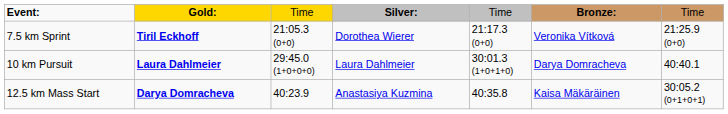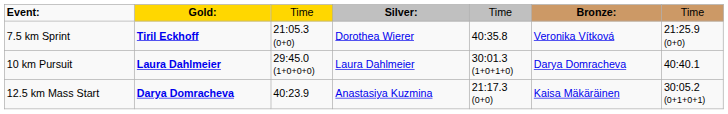7.5 km Sprint | column 5: 21:17.3 (0+0) -> 40:35.8
12.5 km Mass Start | column 5: 40:35.8 -> 21:17.3 (0+0)
